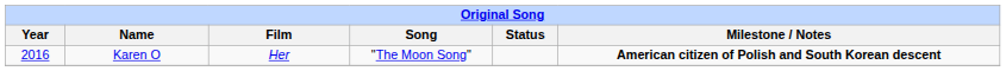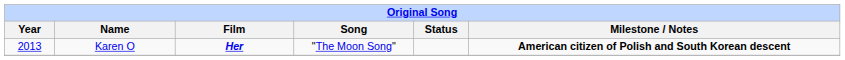Karen O | Year: 2016 -> 2013
Karen O | Film: normal -> bold
